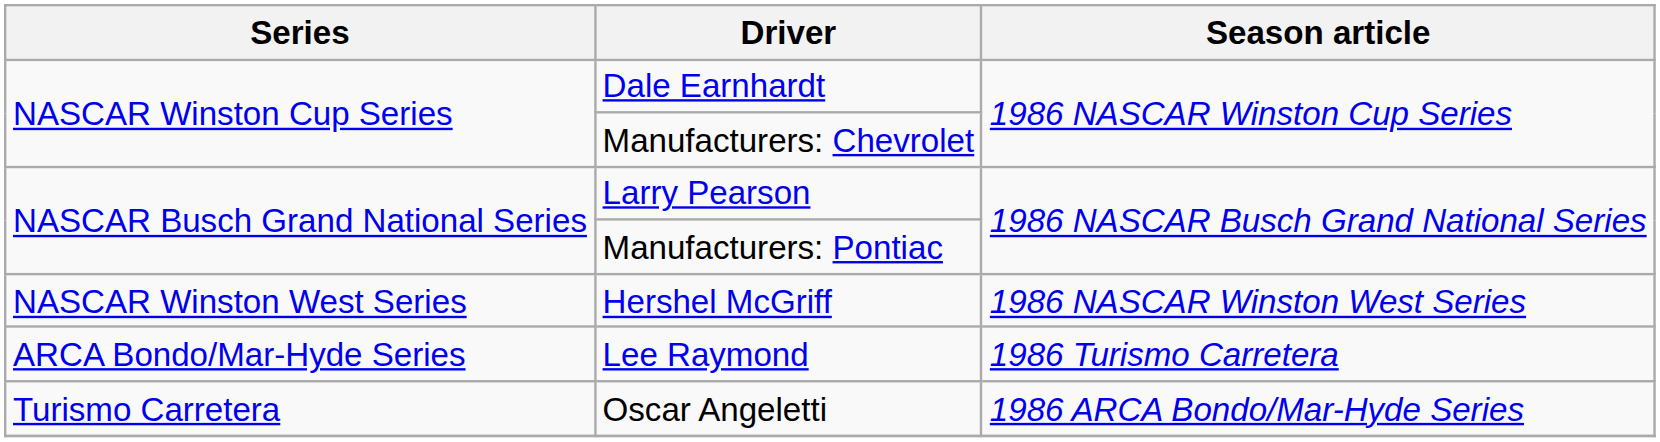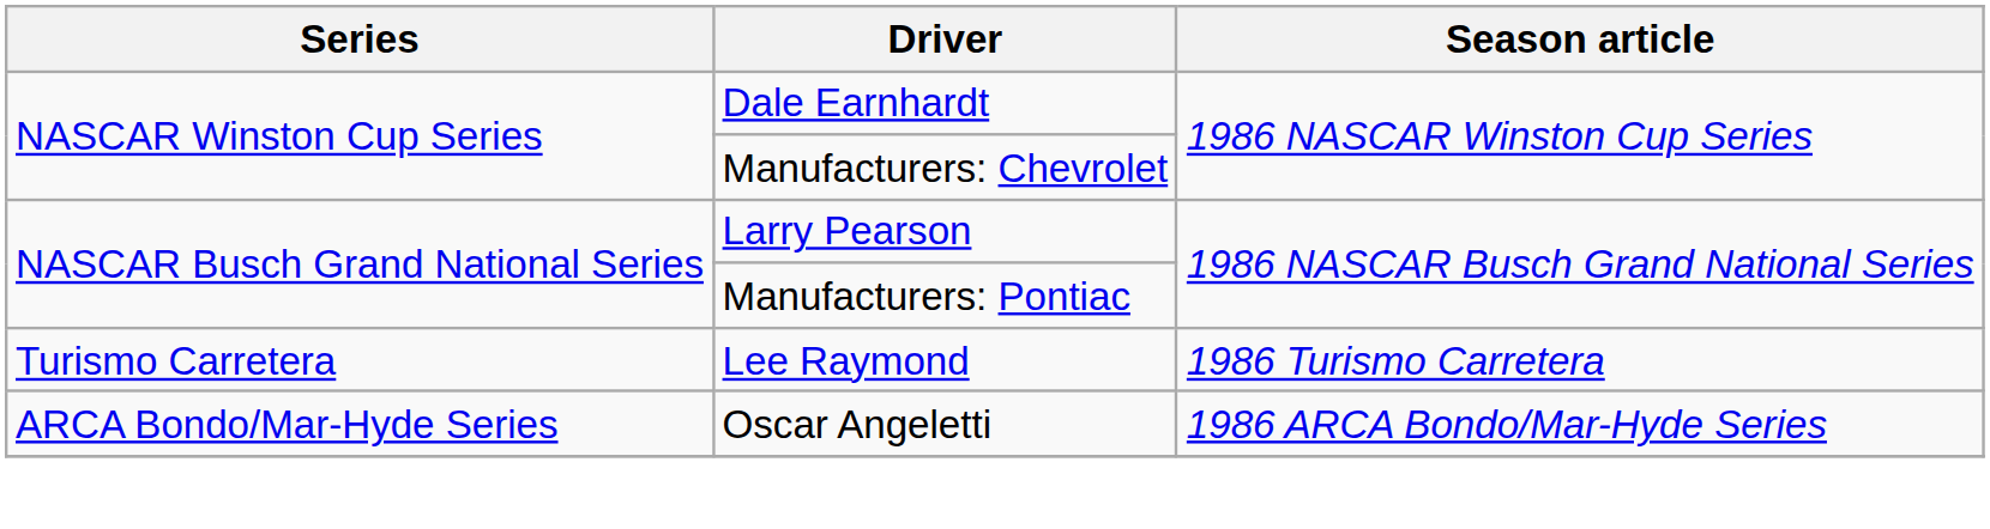- row: NASCAR Winston West Series | Hershel McGriff | 1986 NASCAR Winston West Series
Lee Raymond | Series: ARCA Bondo/Mar-Hyde Series -> Turismo Carretera
Oscar Angeletti | Series: Turismo Carretera -> ARCA Bondo/Mar-Hyde Series
